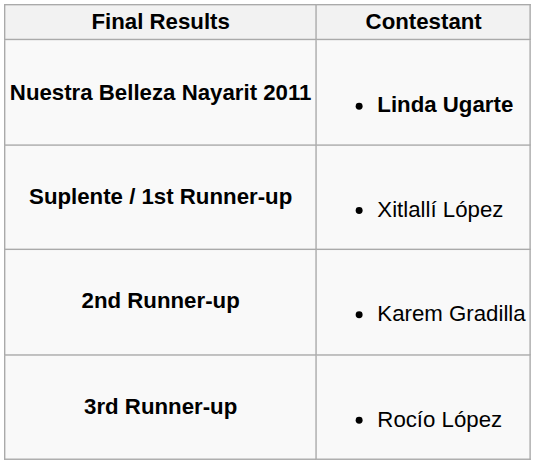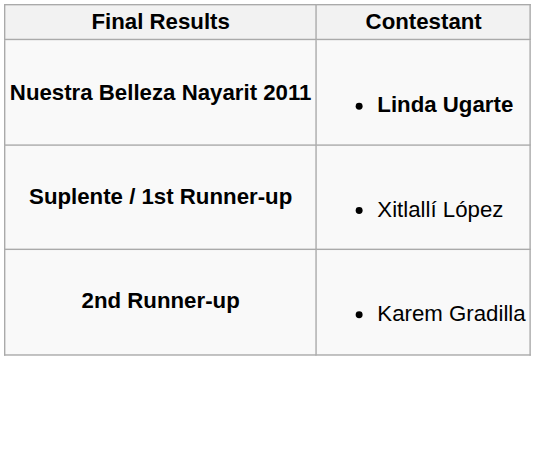- row: 3rd Runner-up | Rocío López
